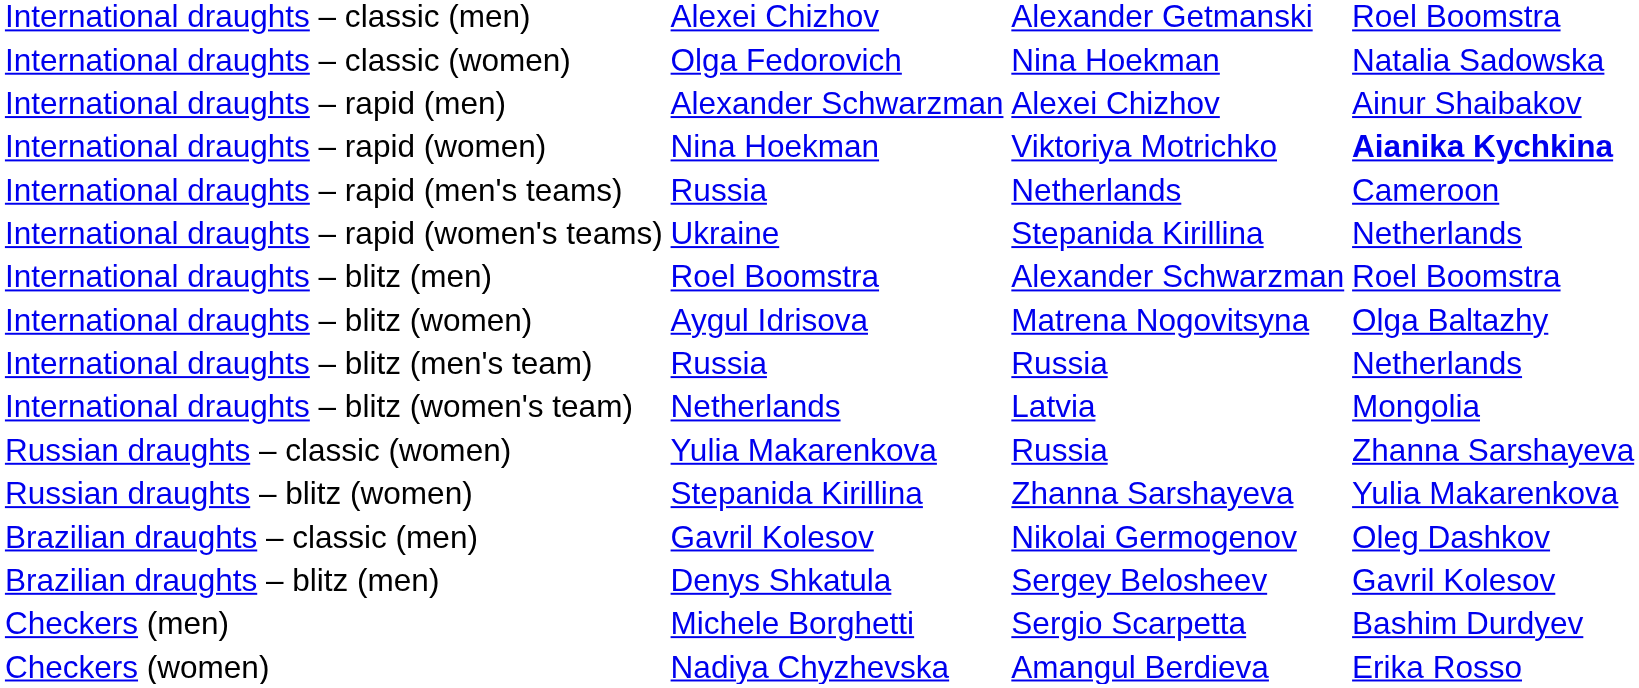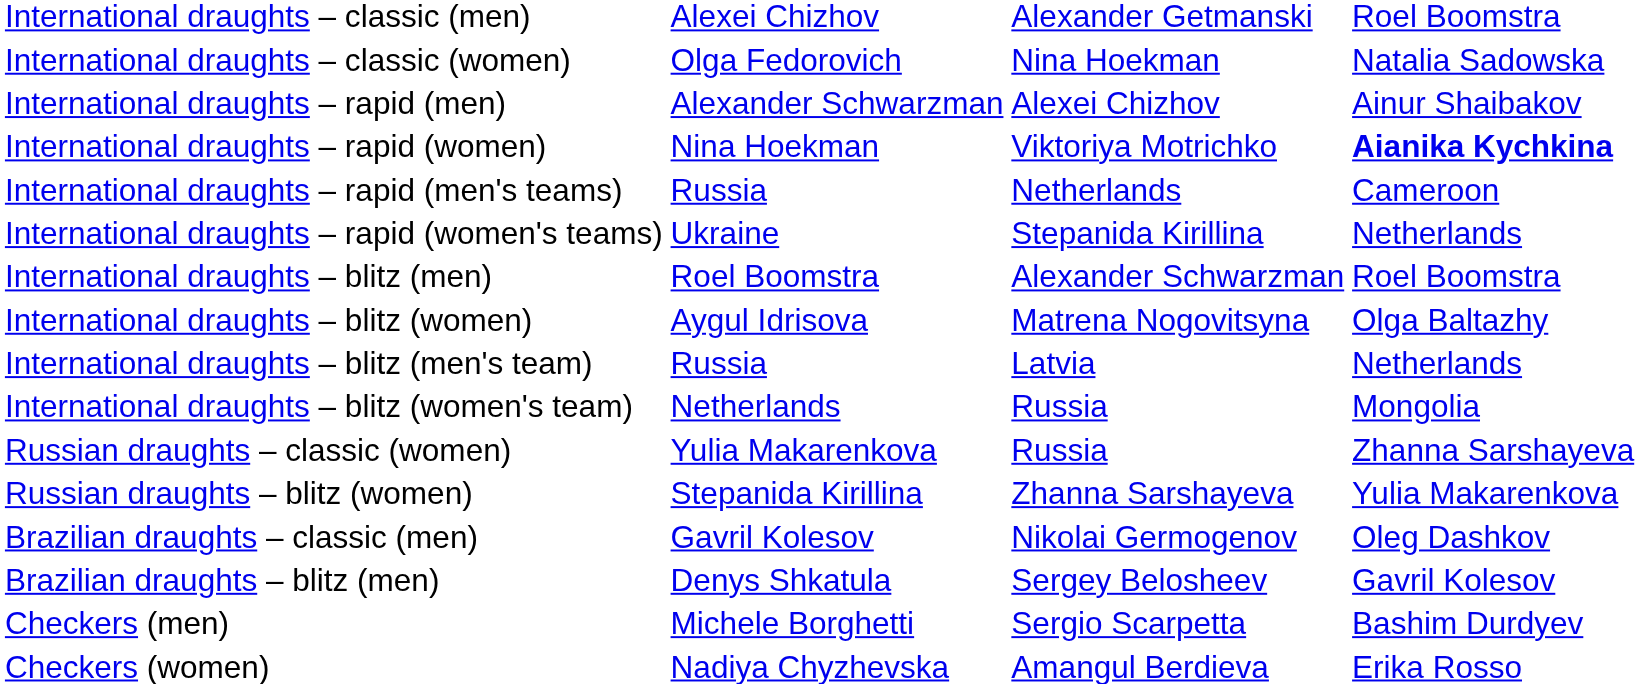International draughts – blitz (men's team) | column 3: Russia -> Latvia
International draughts – blitz (women's team) | column 3: Latvia -> Russia
